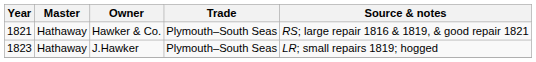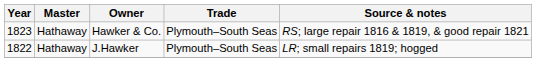Hawker & Co. | Year: 1821 -> 1823
J.Hawker | Year: 1823 -> 1822
